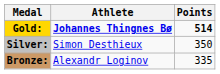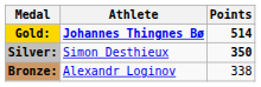Silver: | Points: normal -> bold
Bronze: | Points: 335 -> 338
